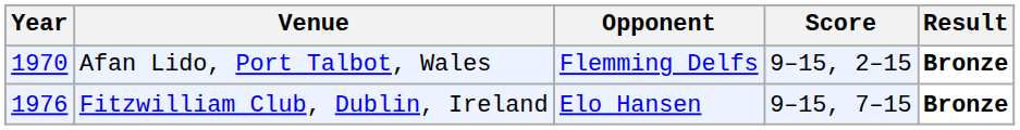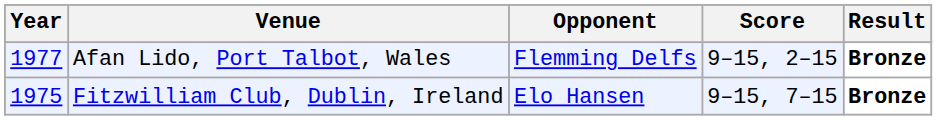Afan Lido, Port Talbot, Wales | Year: 1970 -> 1977
Fitzwilliam Club, Dublin, Ireland | Year: 1976 -> 1975
